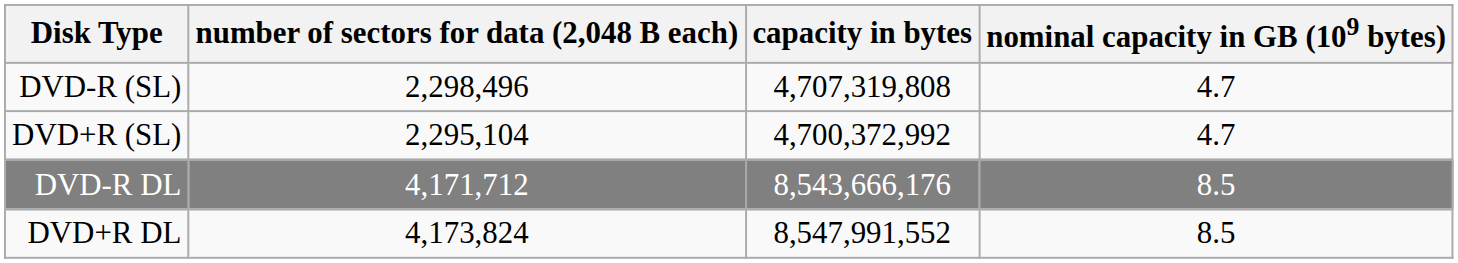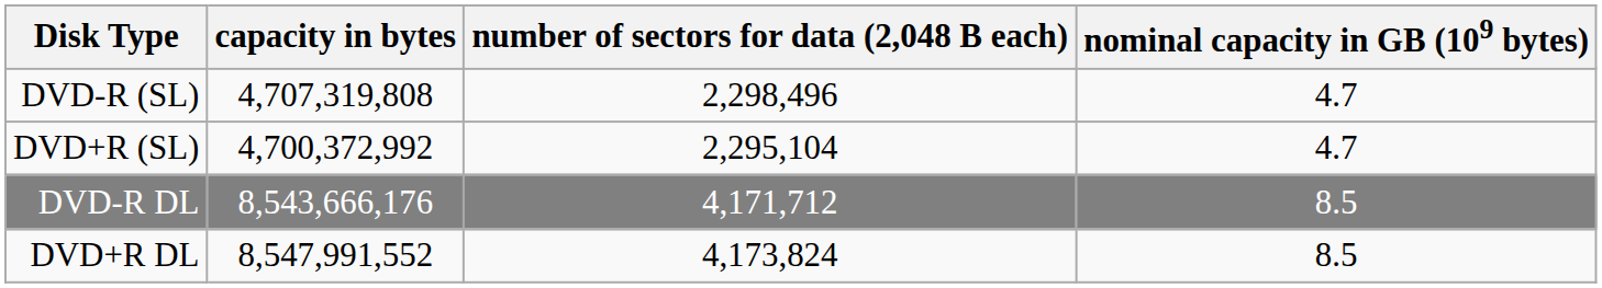columns swapped: number of sectors for data (2,048 B each) <-> capacity in bytes
